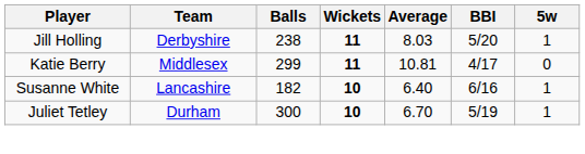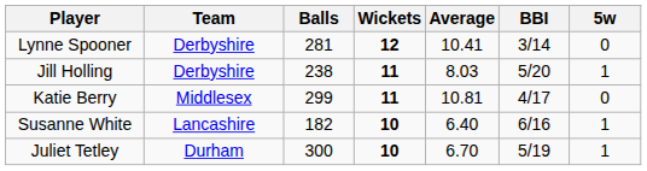+ row: Lynne Spooner | Derbyshire | 281 | 12 | 10.41 | 3/14 | 0
